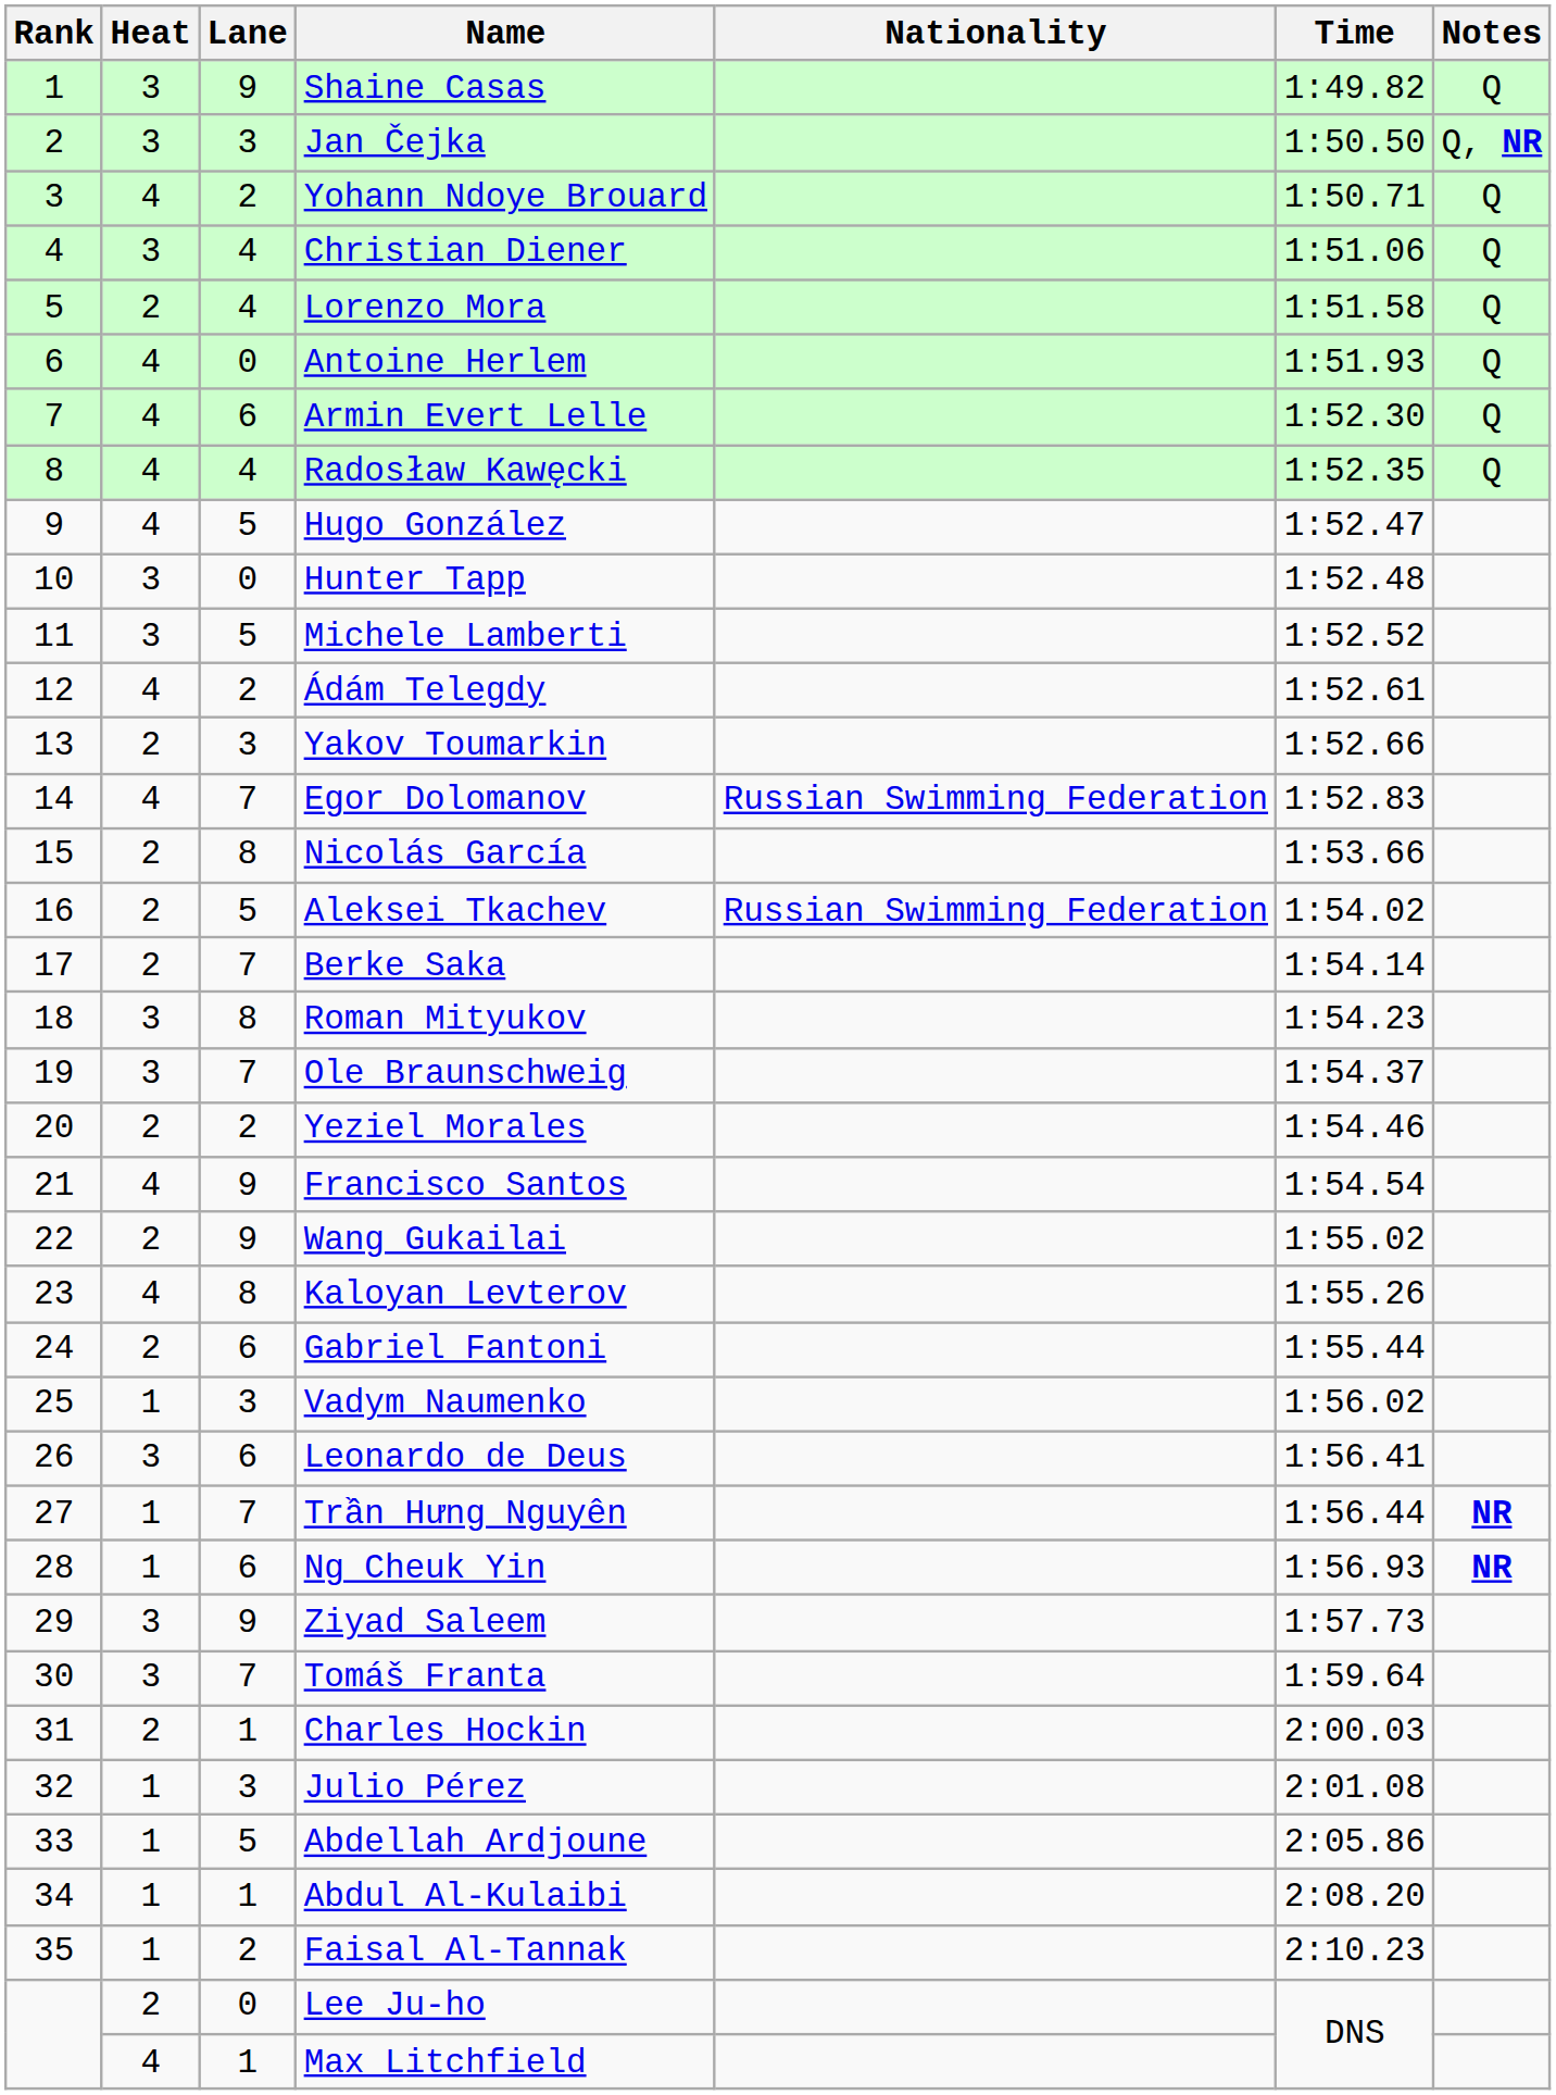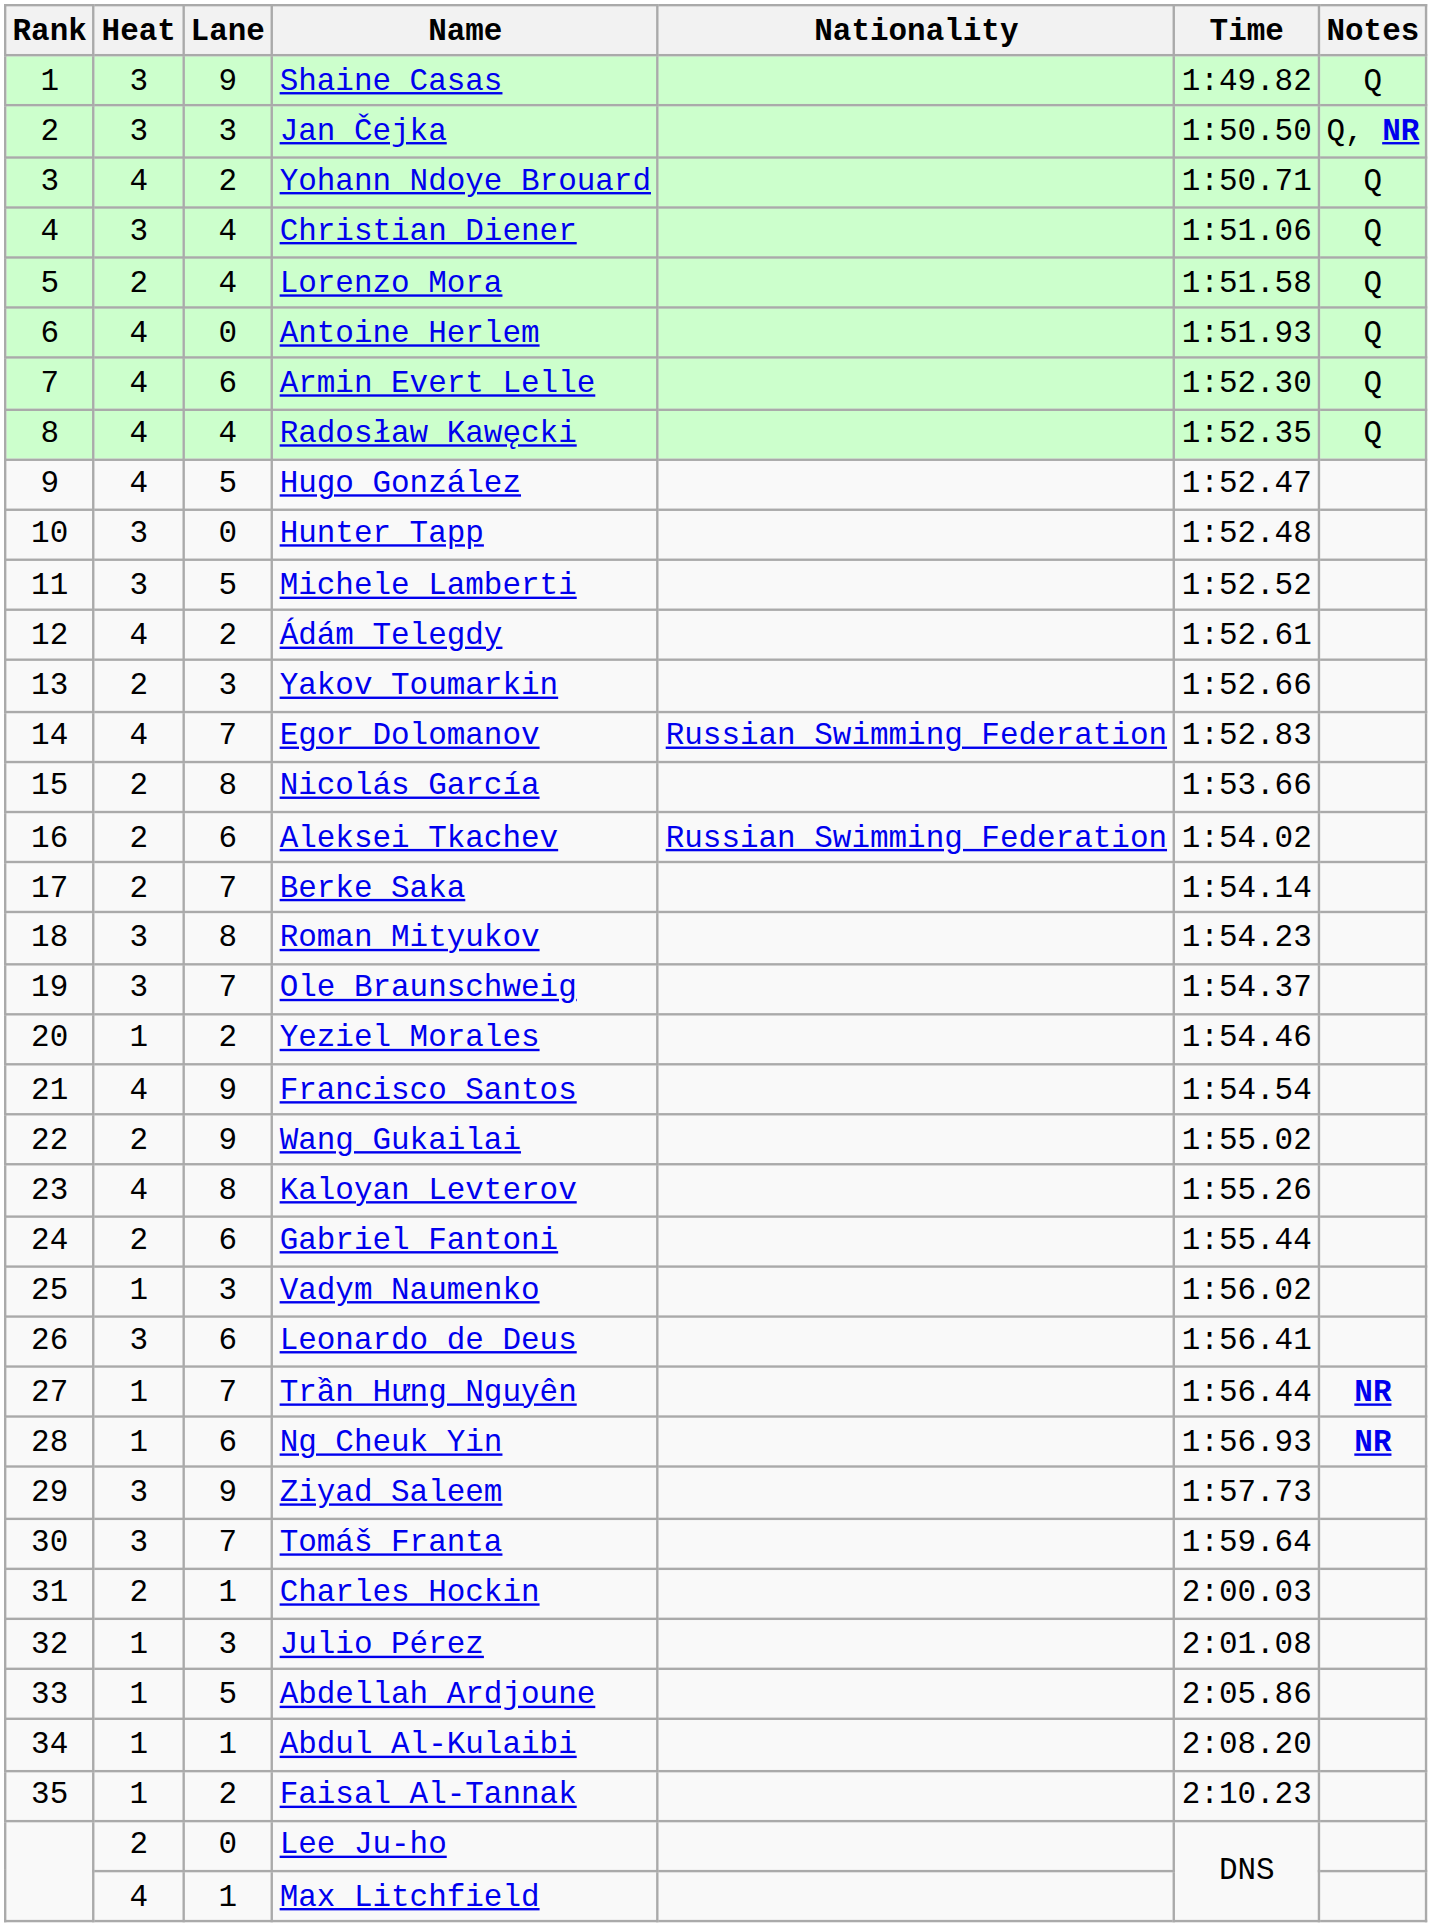Aleksei Tkachev | Lane: 5 -> 6
Yeziel Morales | Heat: 2 -> 1
